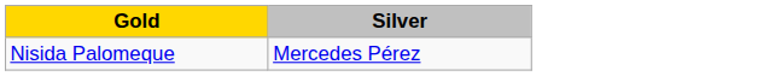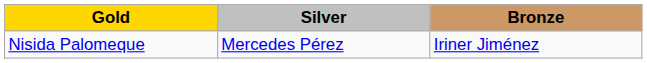+ column: Bronze | Iriner Jiménez
